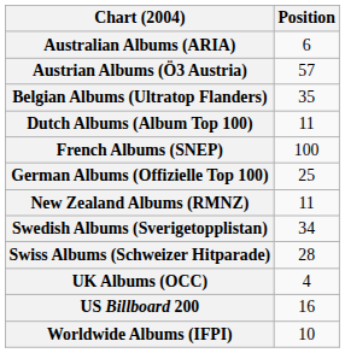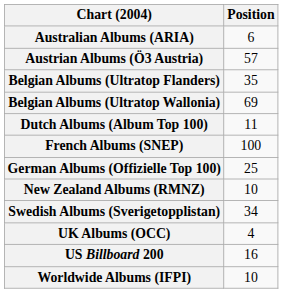+ row: Belgian Albums (Ultratop Wallonia) | 69
New Zealand Albums (RMNZ) | Position: 11 -> 10
- row: Swiss Albums (Schweizer Hitparade) | 28
